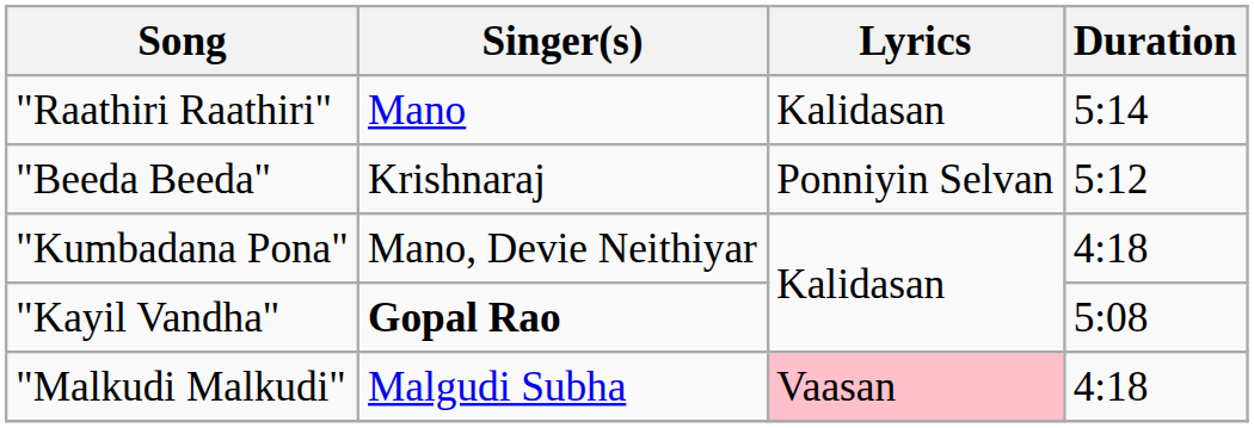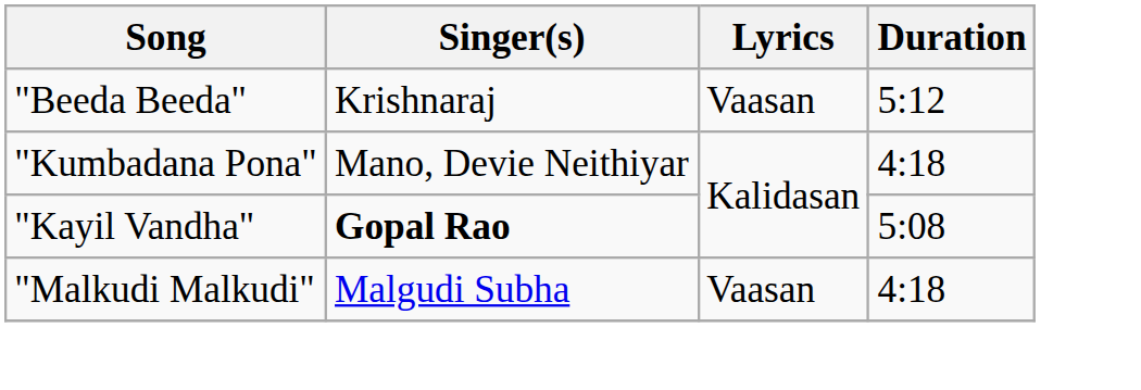- row: "Raathiri Raathiri" | Mano | Kalidasan | 5:14
"Beeda Beeda" | Lyrics: Ponniyin Selvan -> Vaasan
"Malkudi Malkudi" | Lyrics: pink background -> no background
